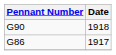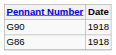G86 | Date: 1917 -> 1918
